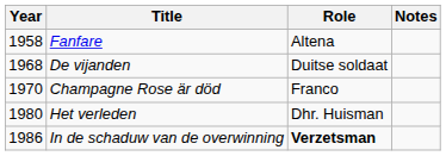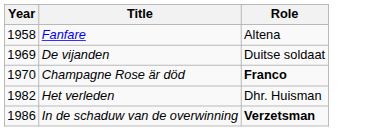- column: Notes
De vijanden | Year: 1968 -> 1969
Champagne Rose är död | Role: normal -> bold
Het verleden | Year: 1980 -> 1982
